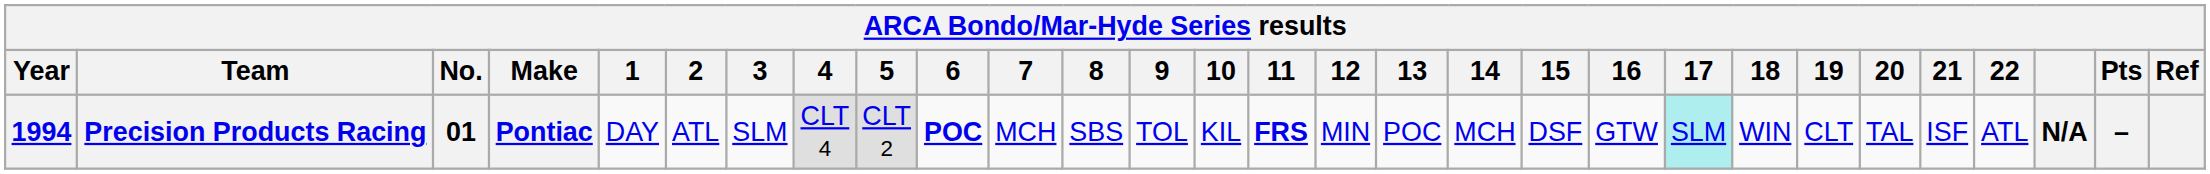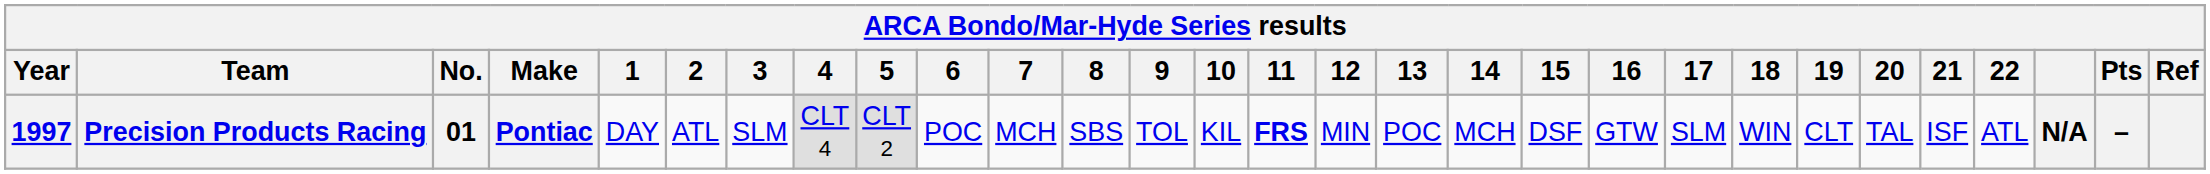Precision Products Racing | Year: 1994 -> 1997
Precision Products Racing | 6: bold -> normal
Precision Products Racing | 17: paleturquoise background -> no background
